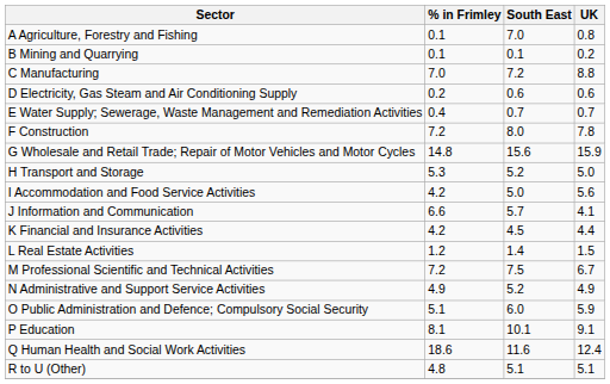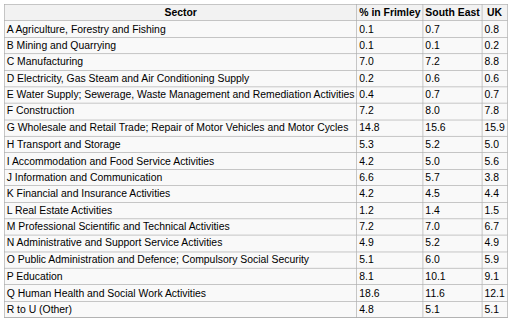A Agriculture, Forestry and Fishing | South East: 7.0 -> 0.7
J Information and Communication | UK: 4.1 -> 3.8
M Professional Scientific and Technical Activities | South East: 7.5 -> 7.0
Q Human Health and Social Work Activities | UK: 12.4 -> 12.1
